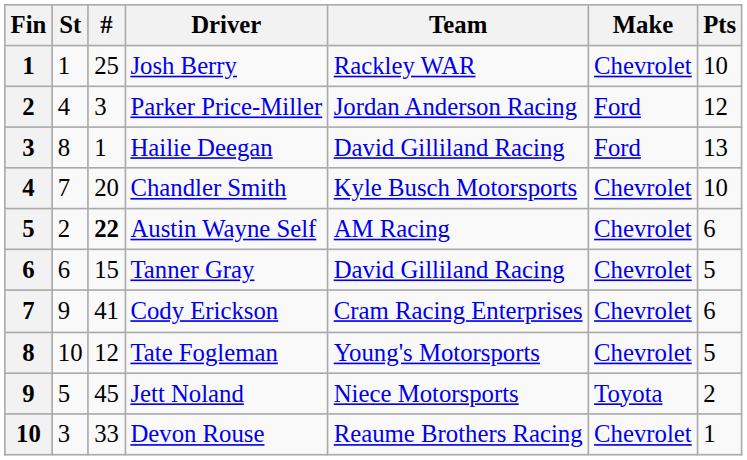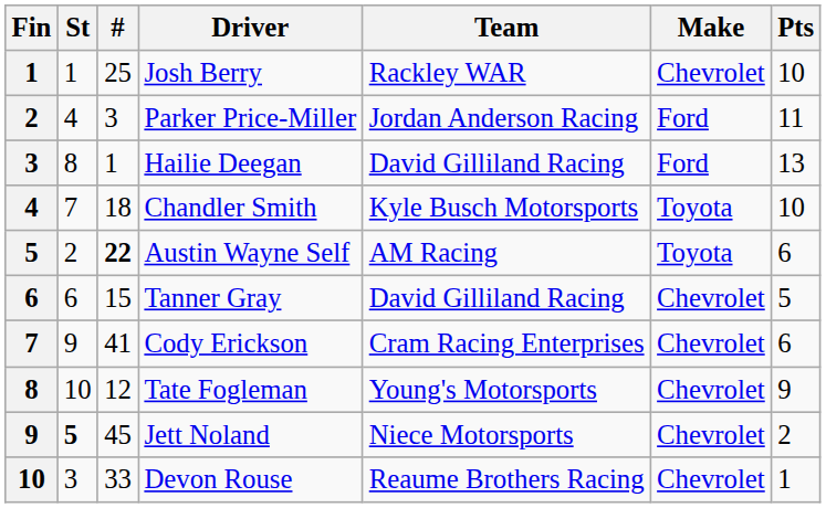Parker Price-Miller | Pts: 12 -> 11
Chandler Smith | #: 20 -> 18
Chandler Smith | Make: Chevrolet -> Toyota
Austin Wayne Self | Make: Chevrolet -> Toyota
Tate Fogleman | Pts: 5 -> 9
Jett Noland | St: normal -> bold
Jett Noland | Make: Toyota -> Chevrolet
